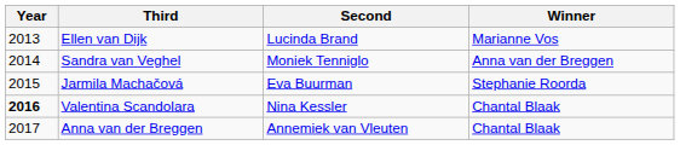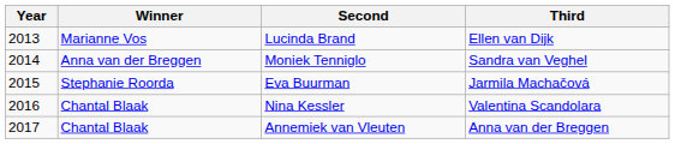columns swapped: Winner <-> Third
Nina Kessler | Year: bold -> normal
